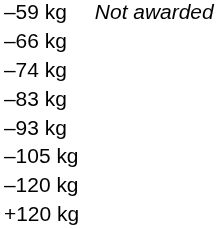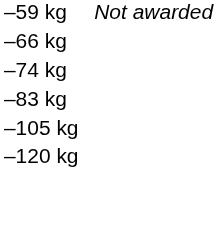- row: –93 kg
- row: +120 kg
